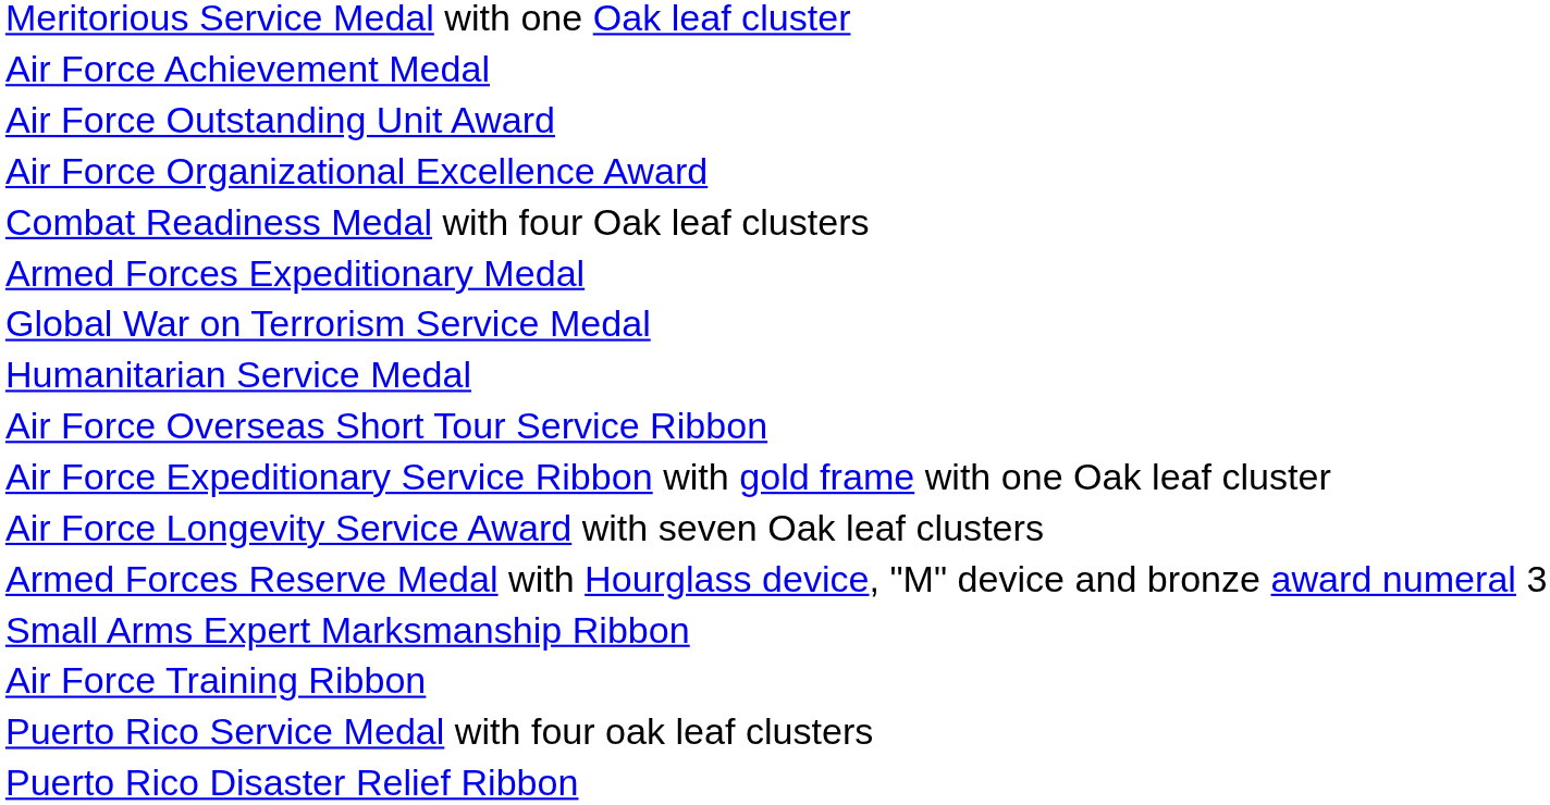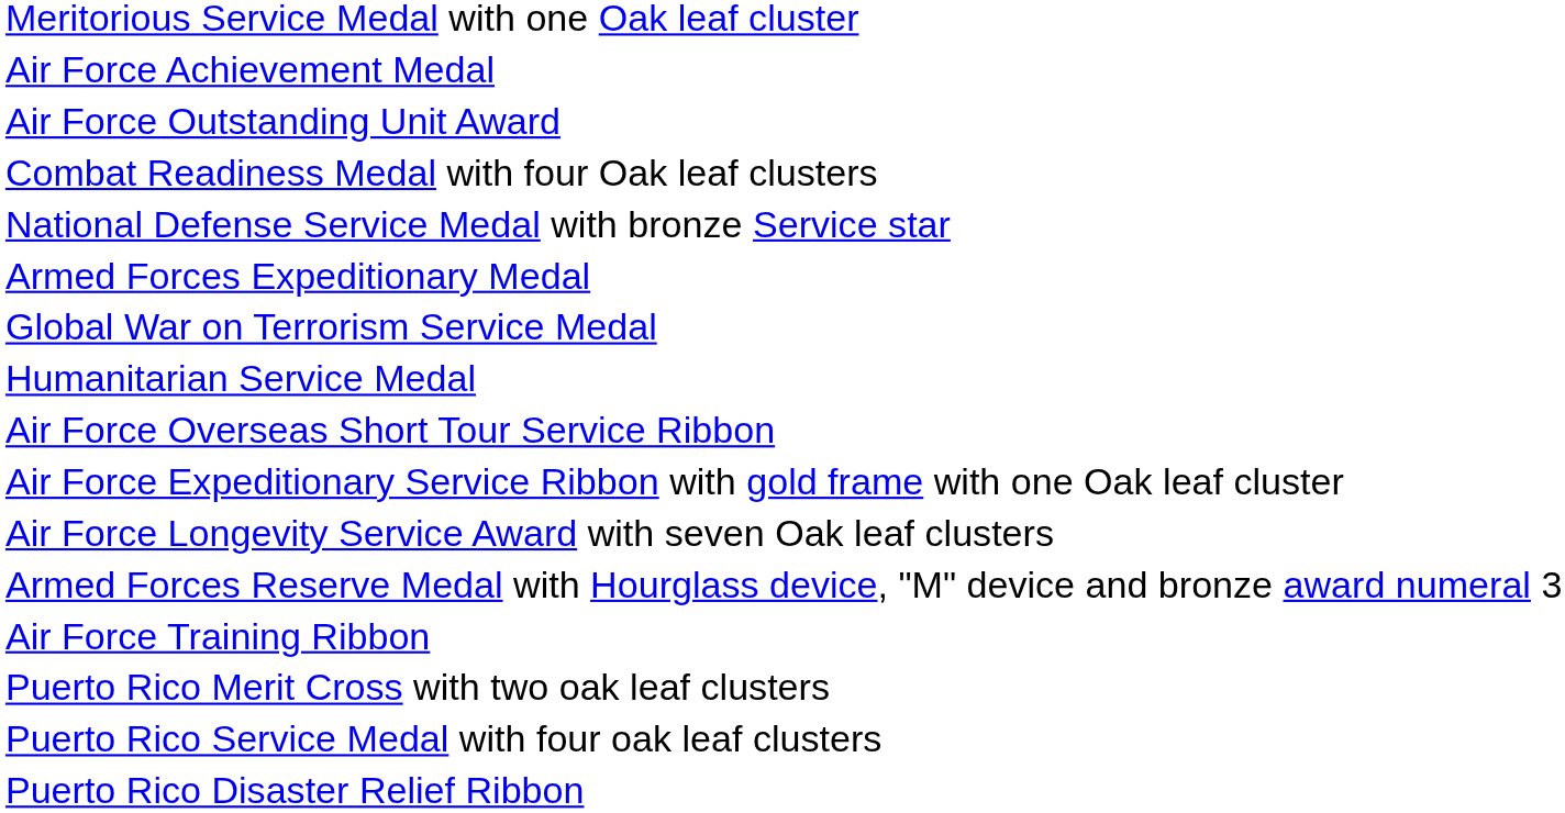- row: Air Force Organizational Excellence Award
+ row: National Defense Service Medal with bronze Service star
- row: Small Arms Expert Marksmanship Ribbon
+ row: Puerto Rico Merit Cross with two oak leaf clusters
